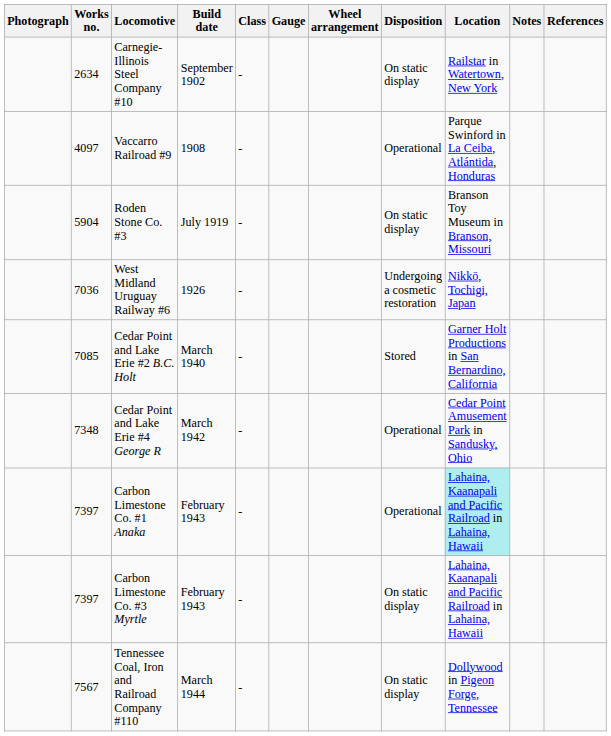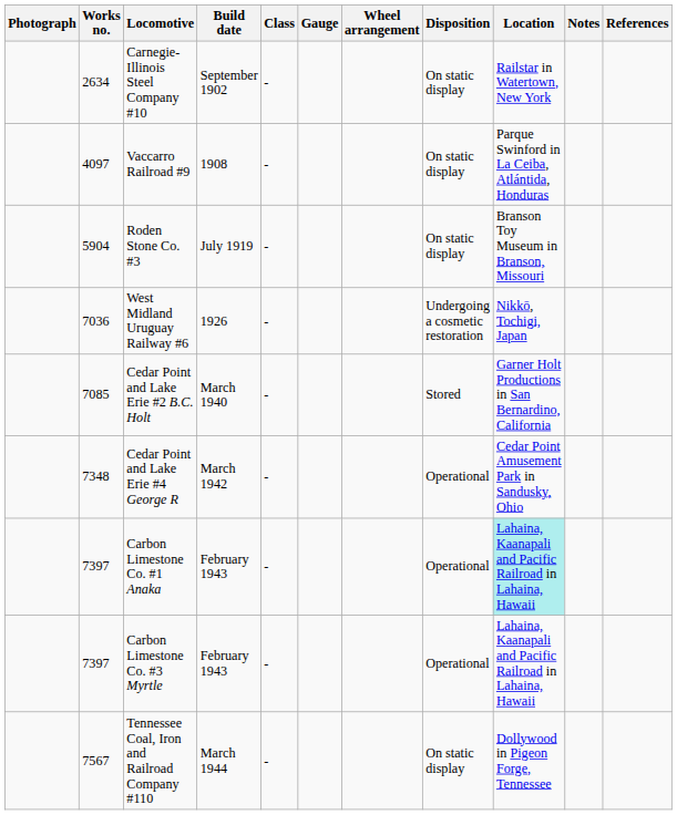Vaccarro Railroad #9 | Disposition: Operational -> On static display
Carbon Limestone Co. #3 Myrtle | Disposition: On static display -> Operational
